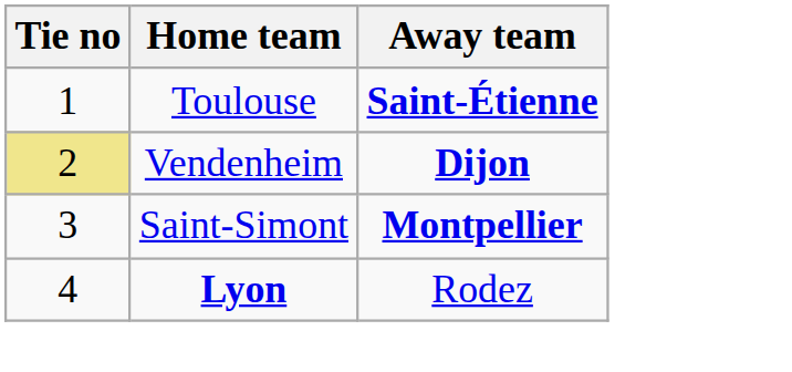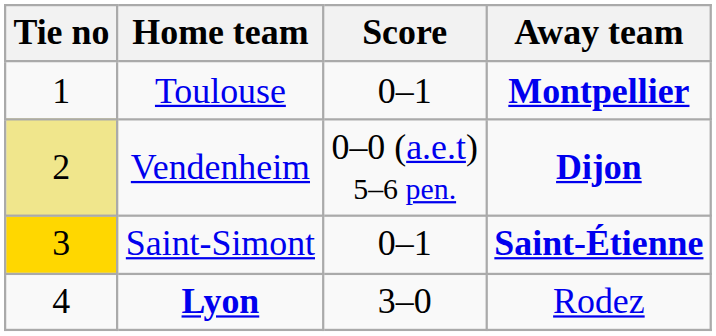+ column: Score | 0–1 | 0–0 (a.e.t) 5–6 pen. | 0–1 | 3–0
Toulouse | Away team: Saint-Étienne -> Montpellier
Saint-Simont | Tie no: no background -> gold background
Saint-Simont | Away team: Montpellier -> Saint-Étienne
